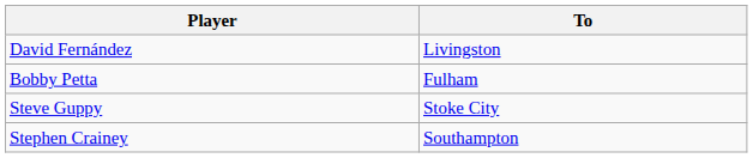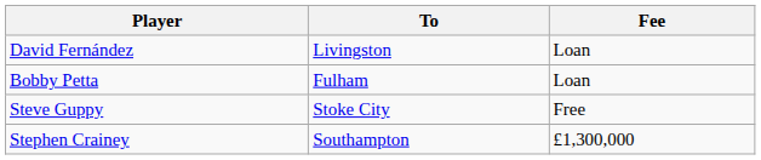+ column: Fee | Loan | Loan | Free | £1,300,000
